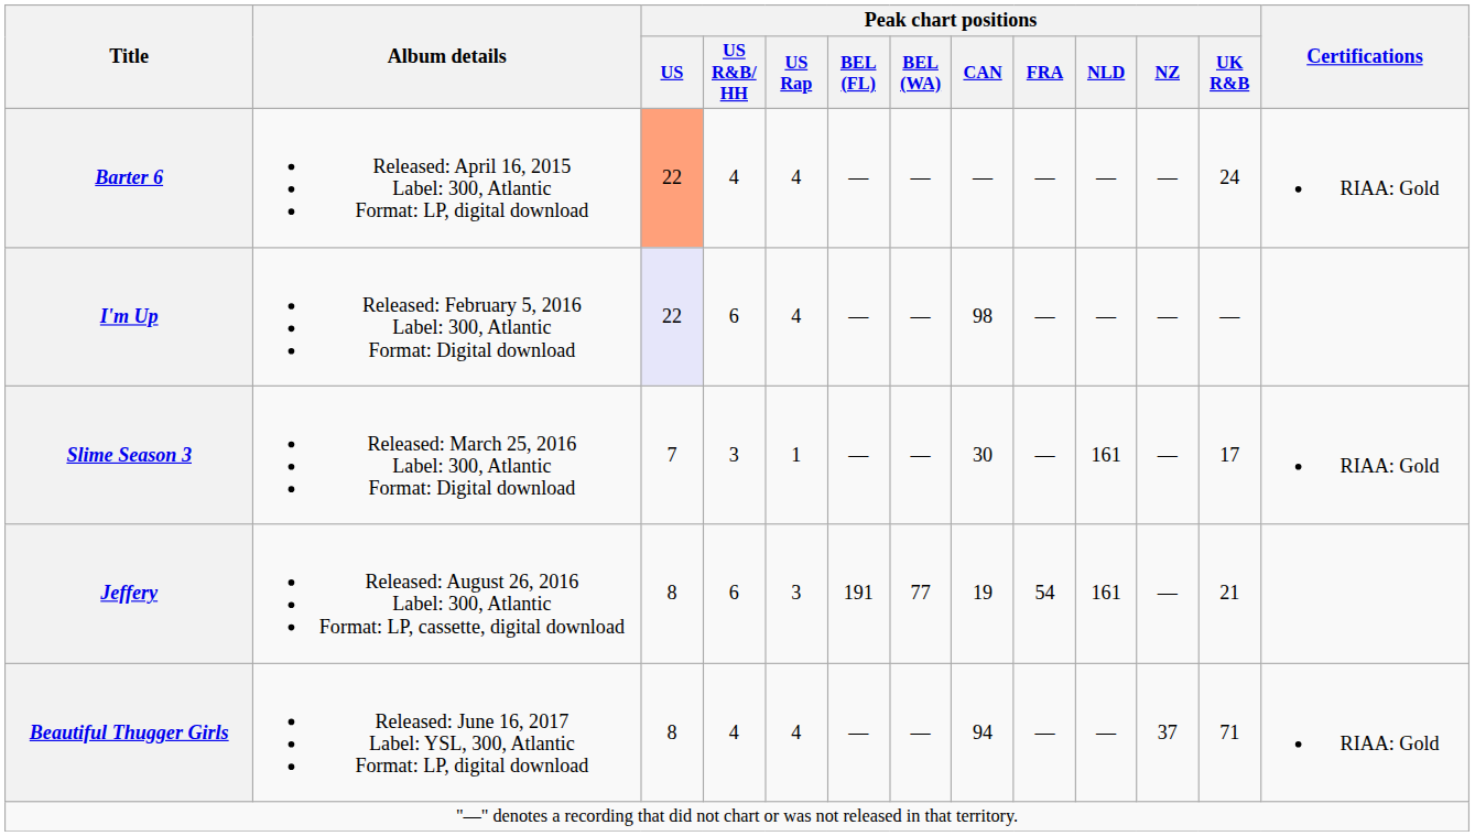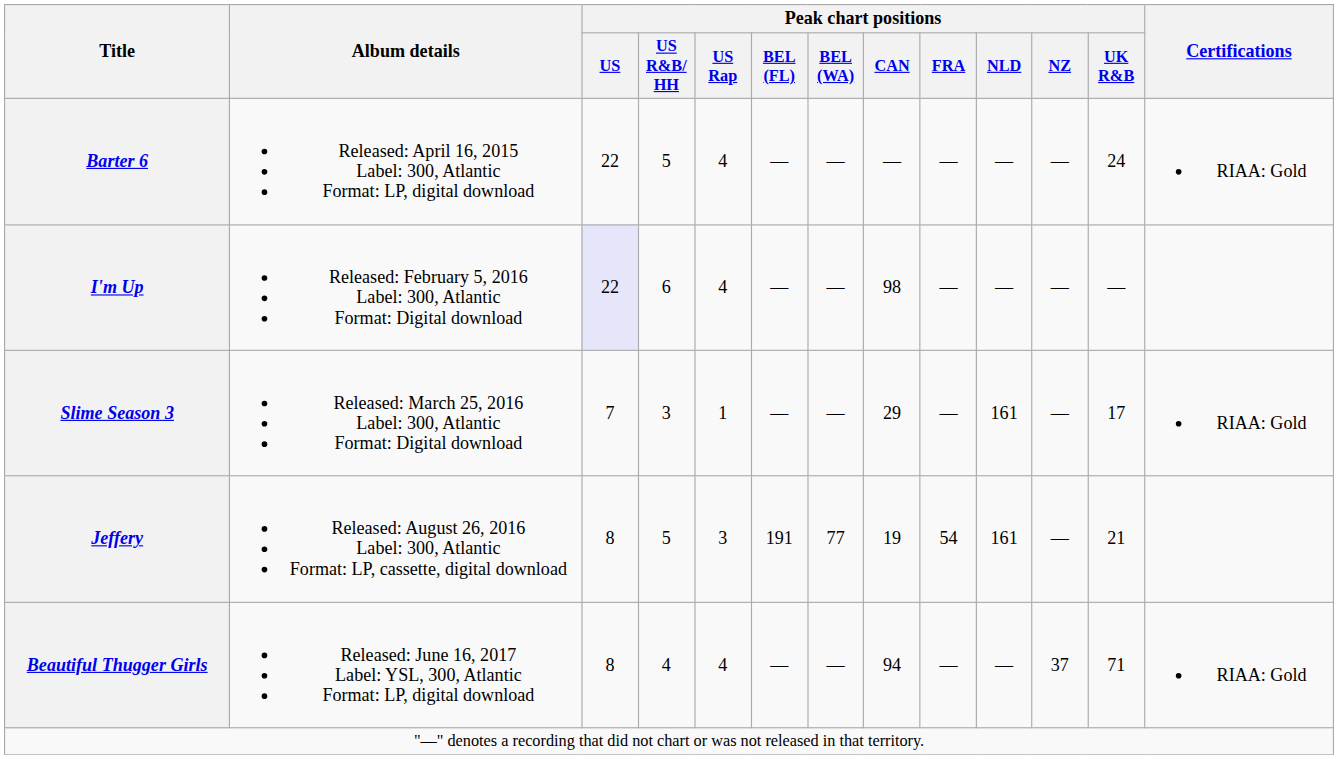Barter 6 | Peak chart positions / US: lightsalmon background -> no background
Barter 6 | Peak chart positions / US R&B/ HH: 4 -> 5
Slime Season 3 | Peak chart positions / CAN: 30 -> 29
Jeffery | Peak chart positions / US R&B/ HH: 6 -> 5
